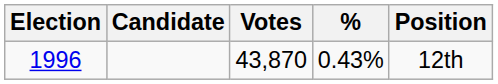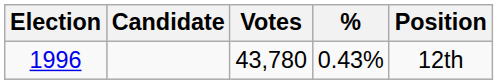1996 | Votes: 43,870 -> 43,780
